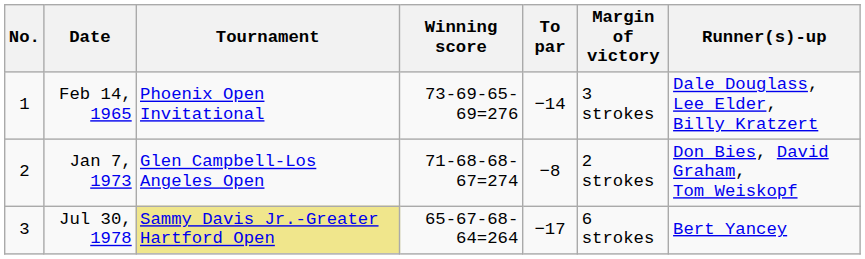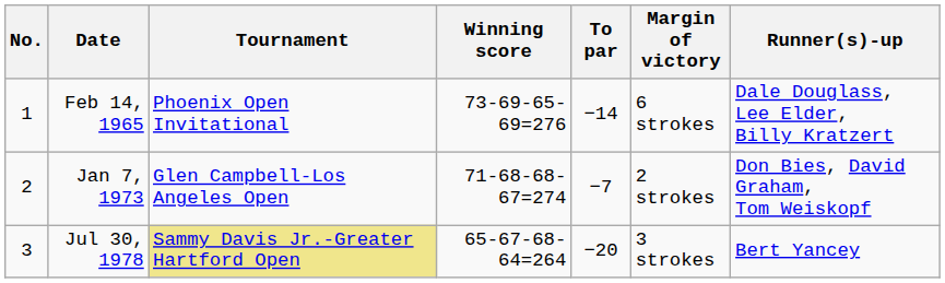Feb 14, 1965 | Margin of victory: 3 strokes -> 6 strokes
Jan 7, 1973 | To par: −8 -> −7
Jul 30, 1978 | To par: −17 -> −20
Jul 30, 1978 | Margin of victory: 6 strokes -> 3 strokes
